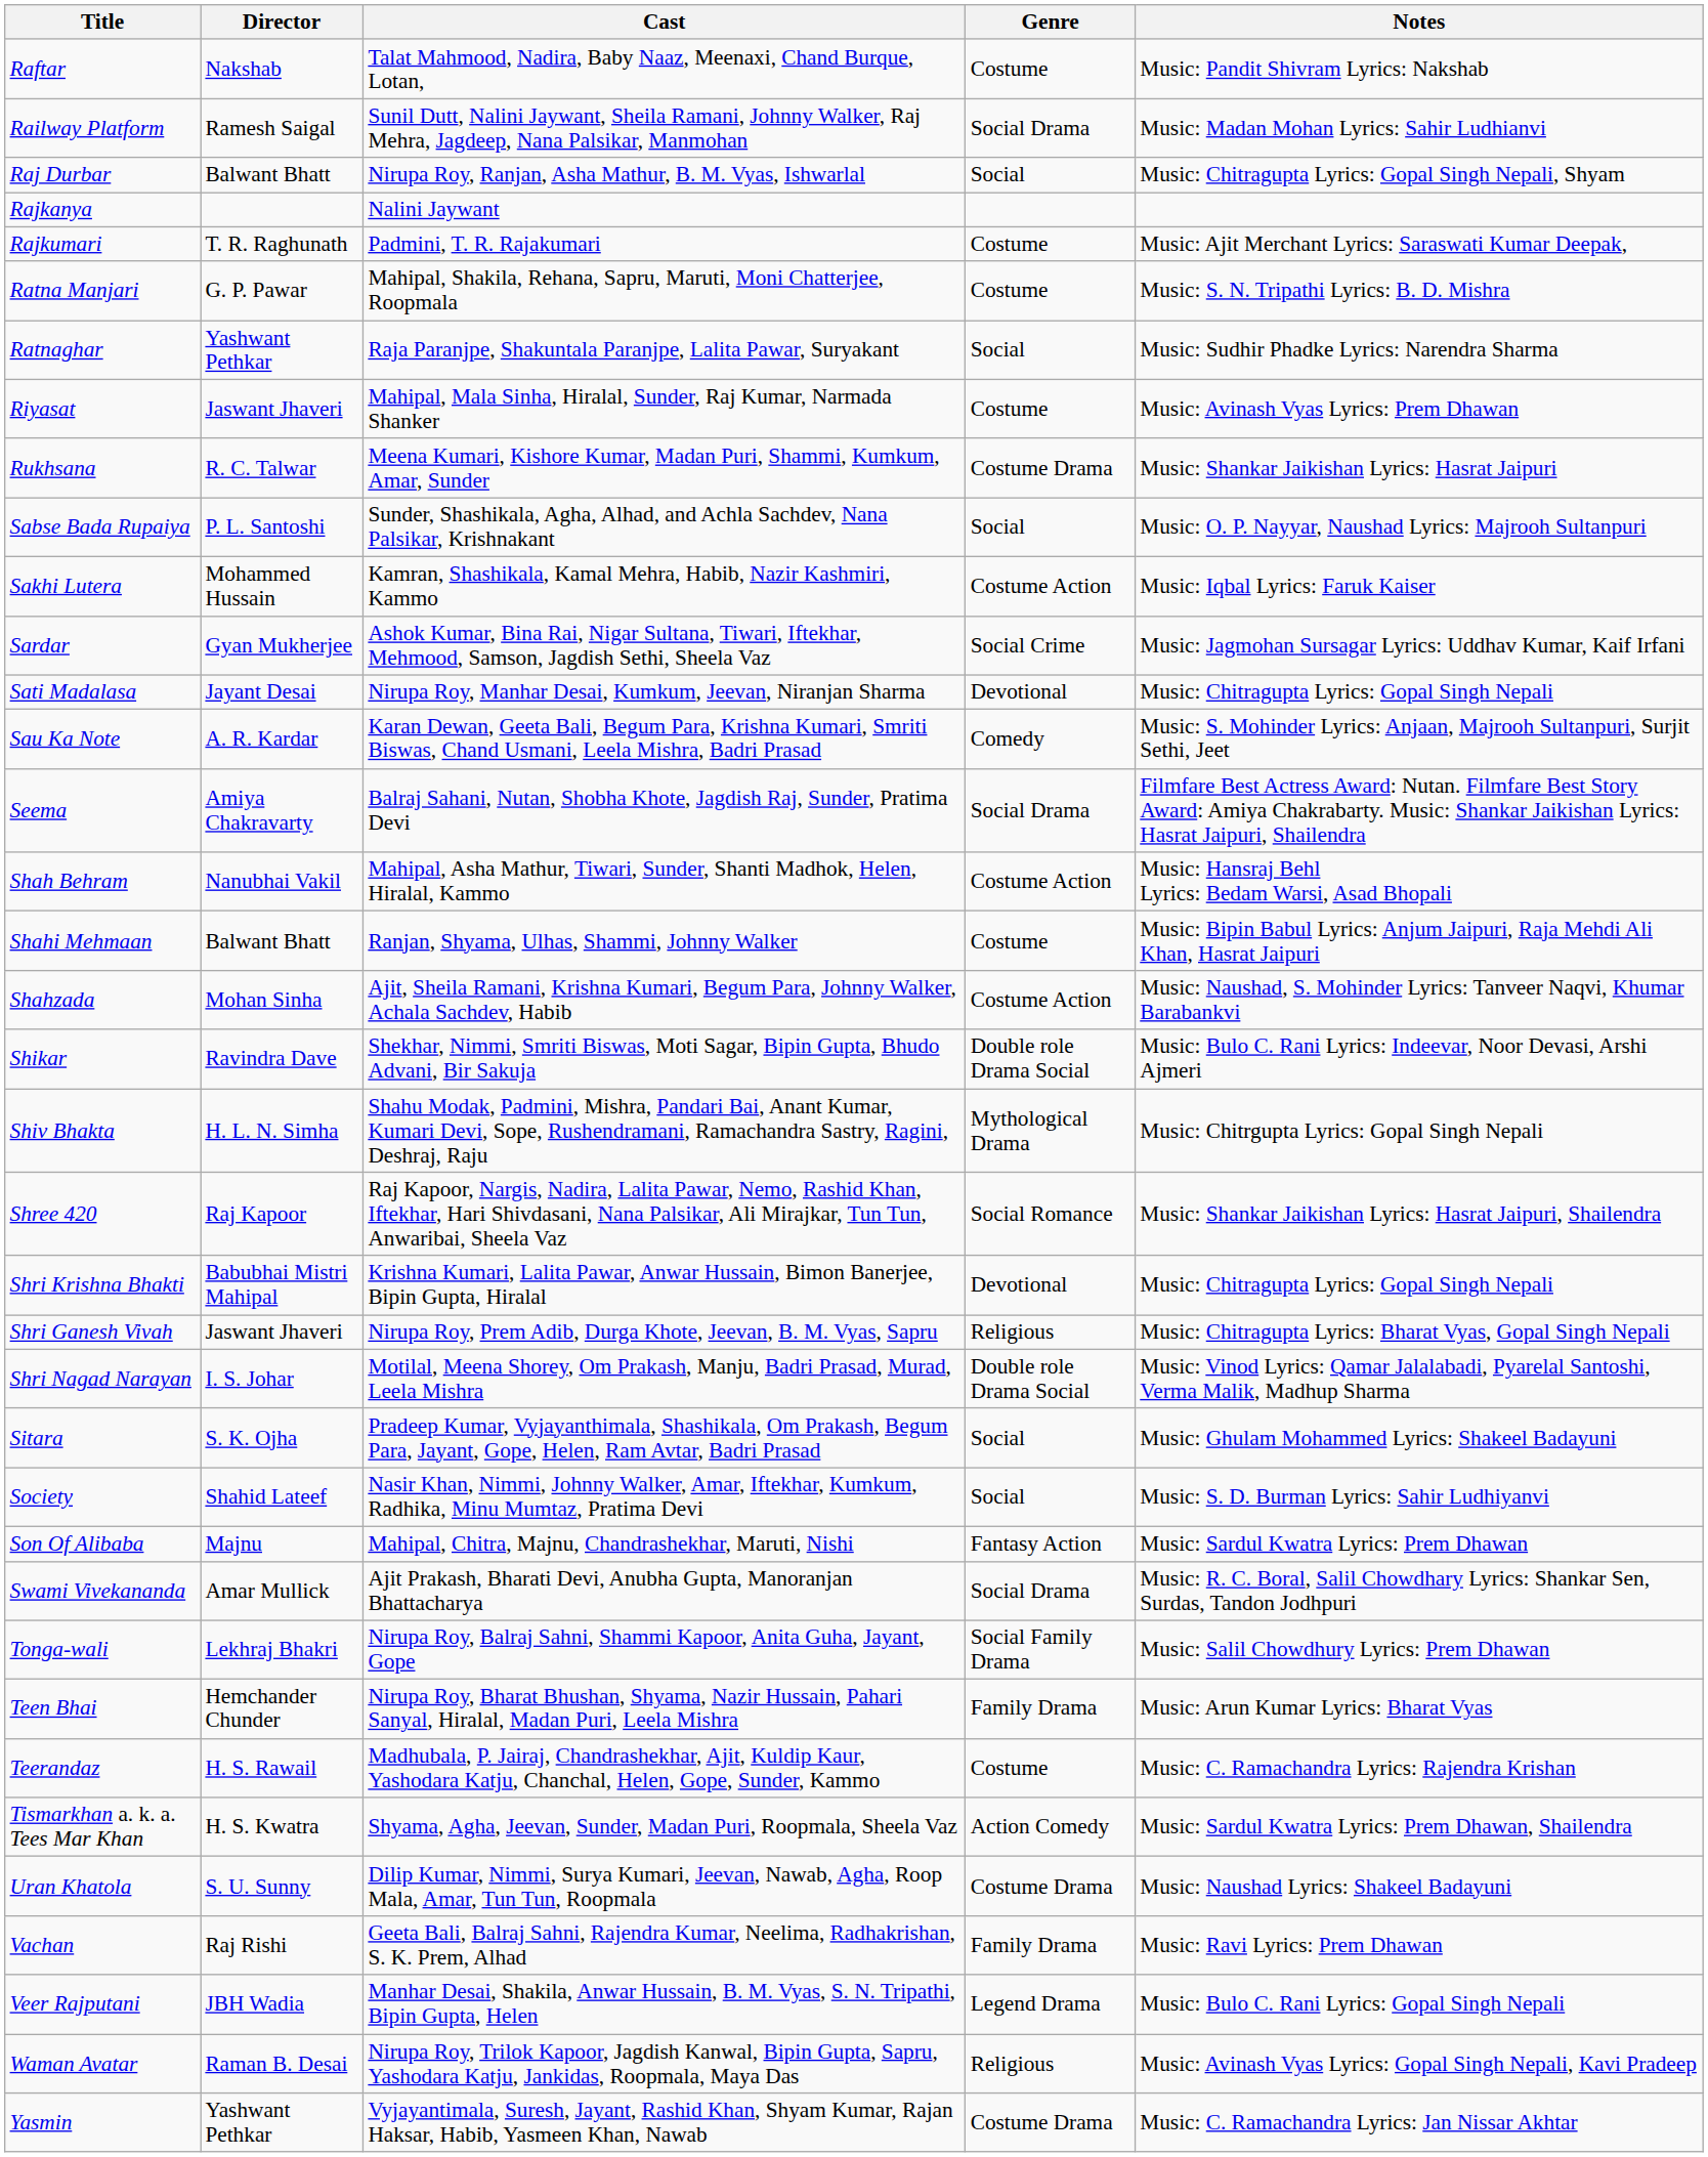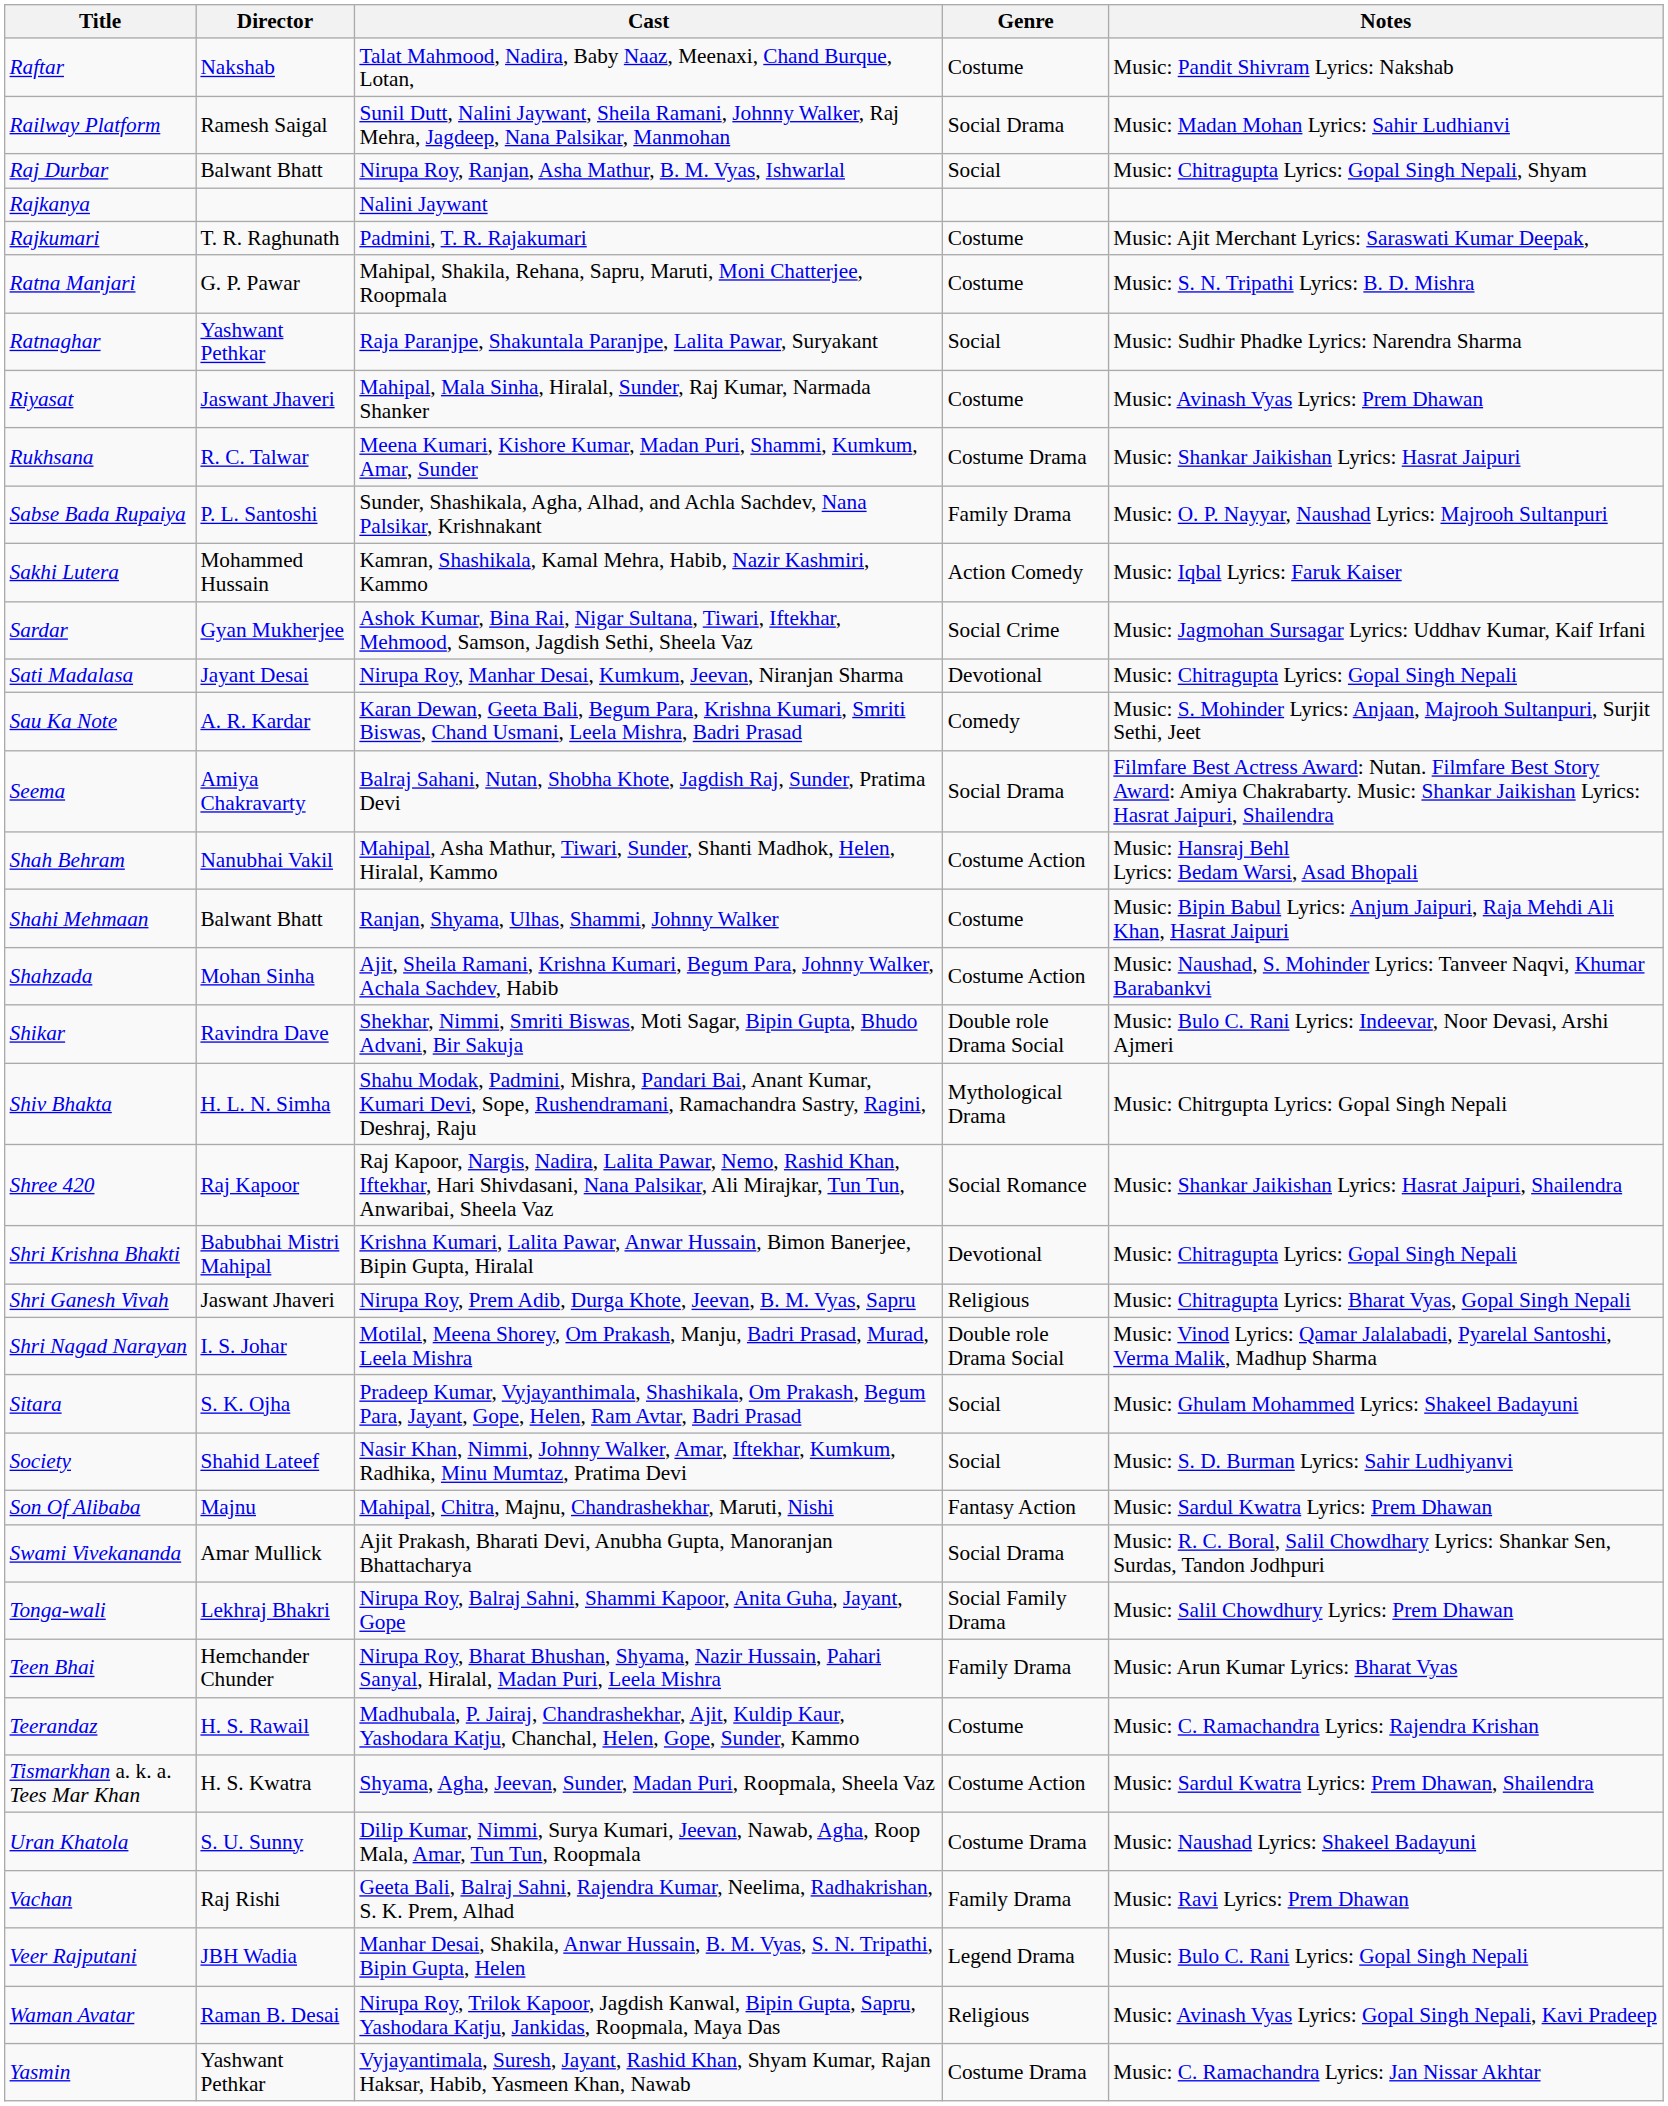Sabse Bada Rupaiya | Genre: Social -> Family Drama
Sakhi Lutera | Genre: Costume Action -> Action Comedy
Tismarkhan a. k. a. Tees Mar Khan | Genre: Action Comedy -> Costume Action
